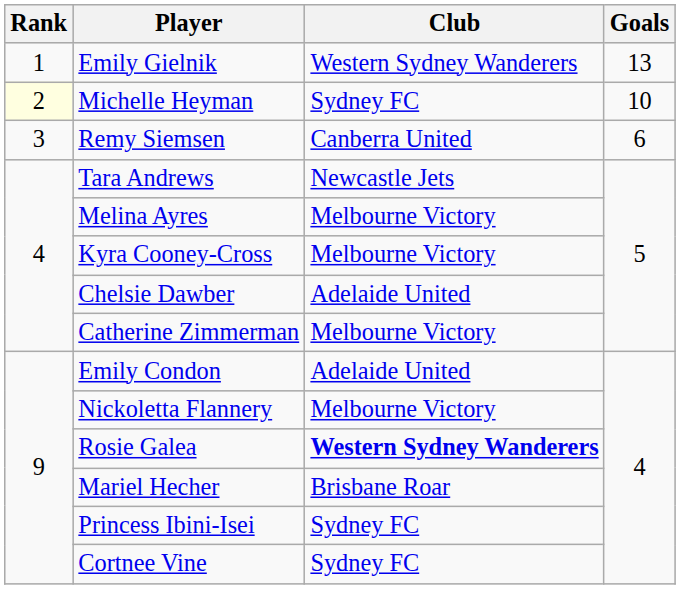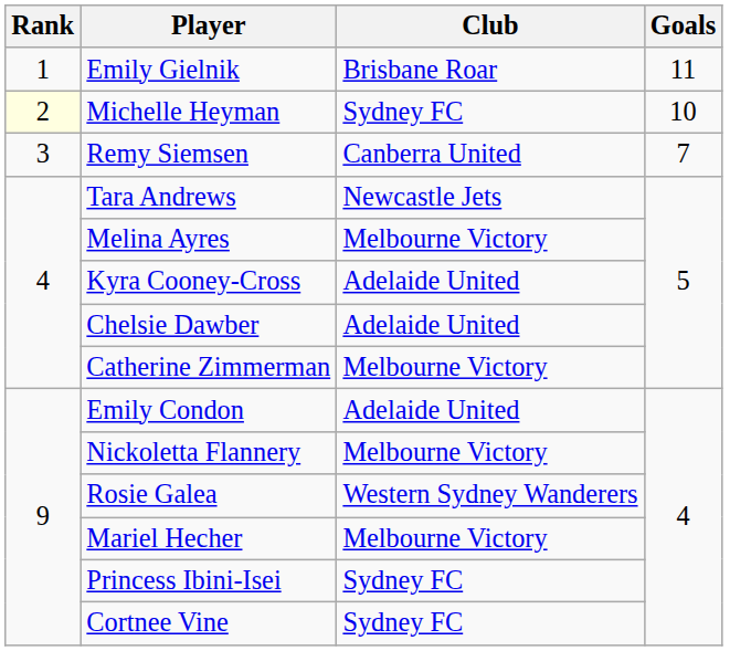Emily Gielnik | Club: Western Sydney Wanderers -> Brisbane Roar
Emily Gielnik | Goals: 13 -> 11
Remy Siemsen | Goals: 6 -> 7
Kyra Cooney-Cross | Club: Melbourne Victory -> Adelaide United
Rosie Galea | Club: bold -> normal
Mariel Hecher | Club: Brisbane Roar -> Melbourne Victory
